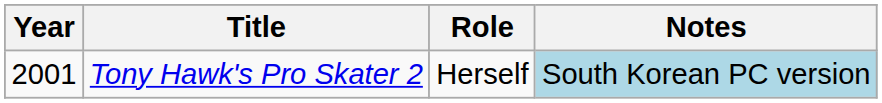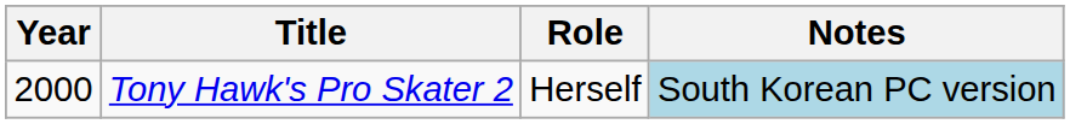Tony Hawk's Pro Skater 2 | Year: 2001 -> 2000
